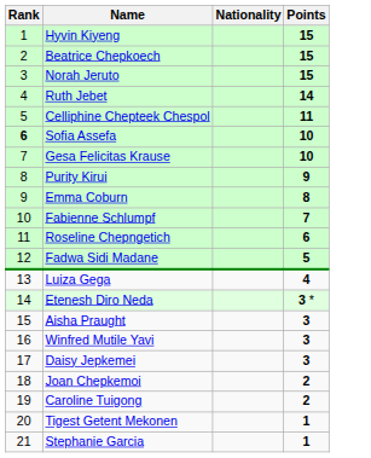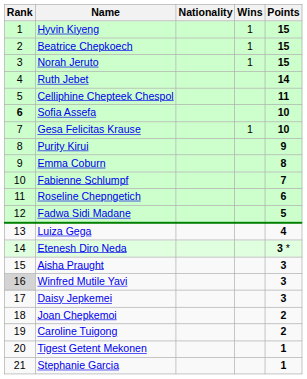+ column: Wins | 1 | 1 | 1 | 1
Winfred Mutile Yavi | Rank: no background -> lightgrey background
